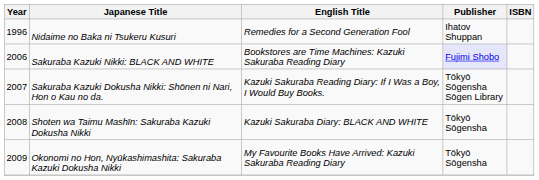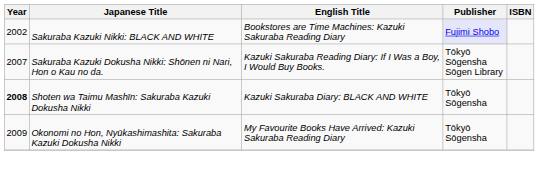- row: 1996 | Nidaime no Baka ni Tsukeru Kusuri | Remedies for a Second Generation Fool | Ihatov Shuppan
Sakuraba Kazuki Nikki: BLACK AND WHITE | Year: 2006 -> 2002
Shoten wa Taimu Mashīn: Sakuraba Kazuki Dokusha Nikki | Year: normal -> bold
